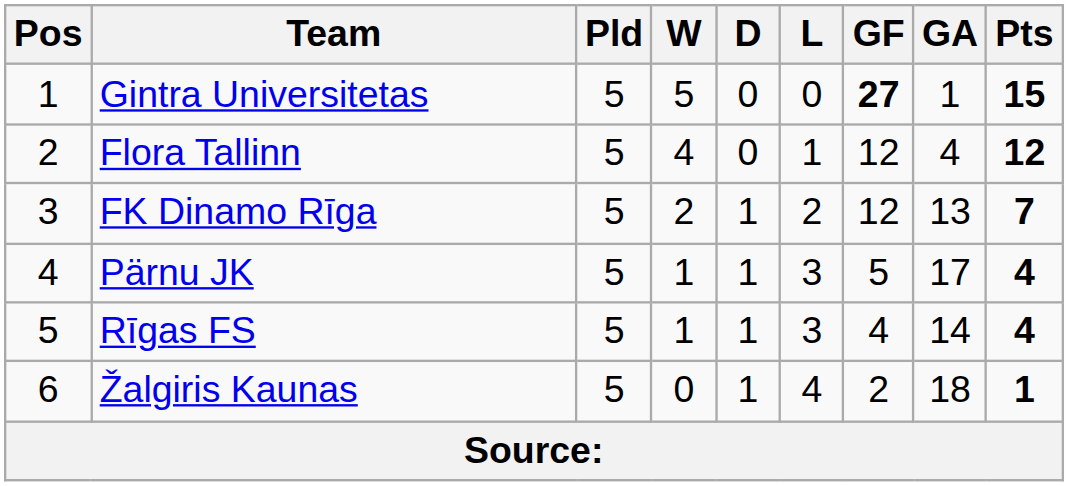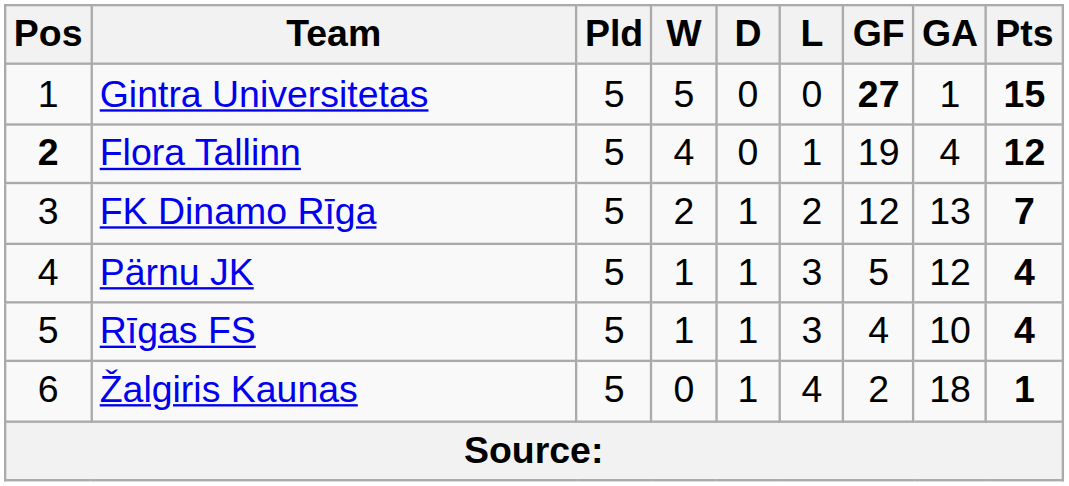Flora Tallinn | Pos: normal -> bold
Flora Tallinn | GF: 12 -> 19
Pärnu JK | GA: 17 -> 12
Rīgas FS | GA: 14 -> 10
